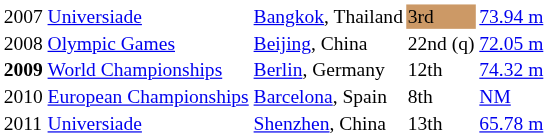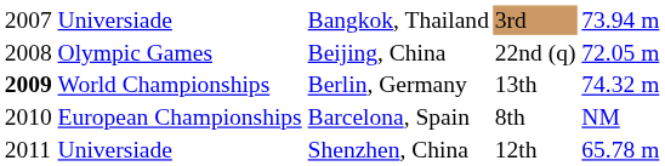World Championships | column 4: 12th -> 13th
Universiade / Shenzhen, China | column 4: 13th -> 12th
